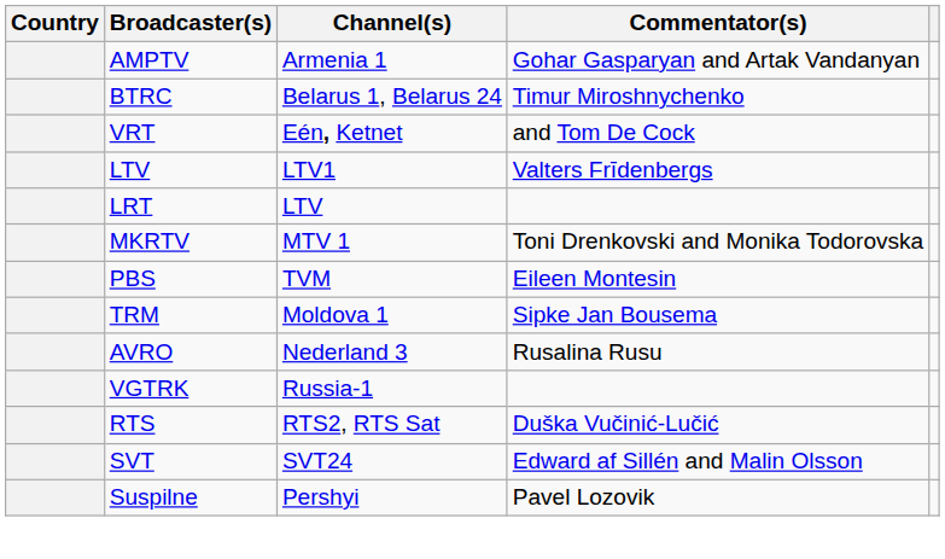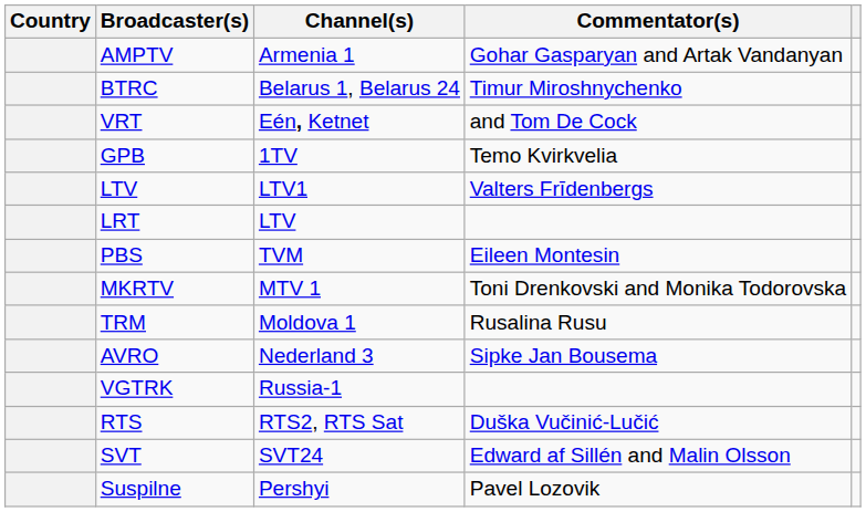+ row: GPB | 1TV | Temo Kvirkvelia
rows swapped: MKRTV <-> PBS
TRM | Commentator(s): Sipke Jan Bousema -> Rusalina Rusu
AVRO | Commentator(s): Rusalina Rusu -> Sipke Jan Bousema
